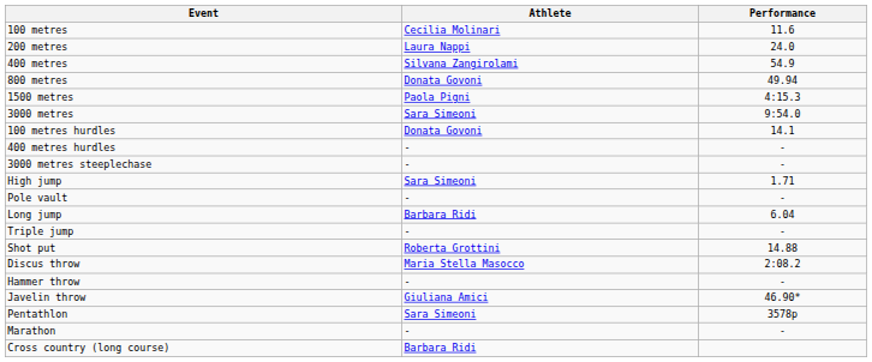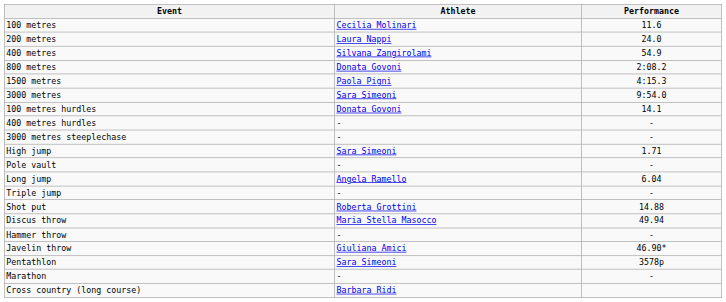800 metres | Performance: 49.94 -> 2:08.2
Long jump | Athlete: Barbara Ridi -> Angela Ramello
Discus throw | Performance: 2:08.2 -> 49.94
